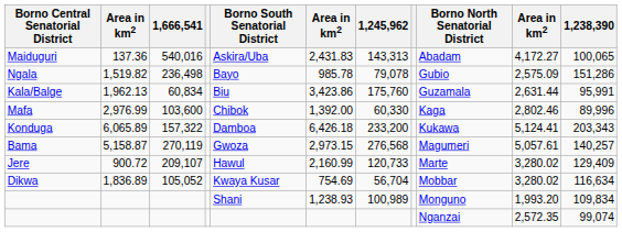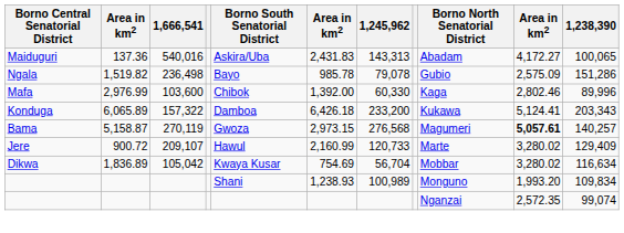- row: Kala/Balge | 1,962.13 | 60,834 | Biu | 3,423.86 | 175,760 | Guzamala | 2,631.44 | 95,991
Bama | column 10: normal -> bold
Dikwa | 1,666,541: 105,052 -> 105,042
